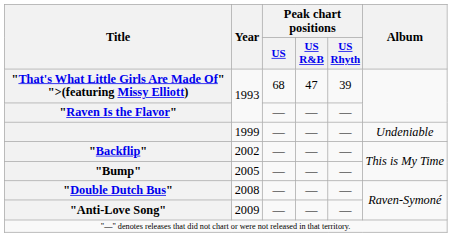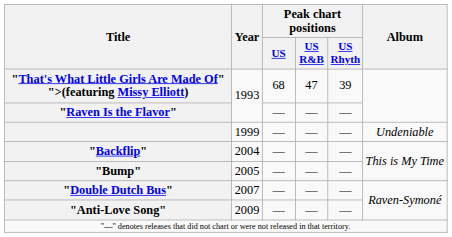"Backflip" | Year: 2002 -> 2004
"Double Dutch Bus" | Year: 2008 -> 2007
